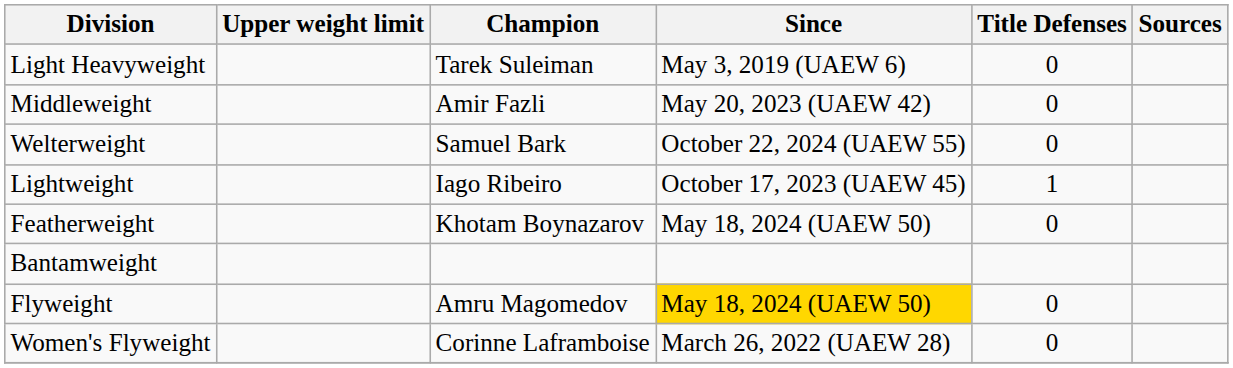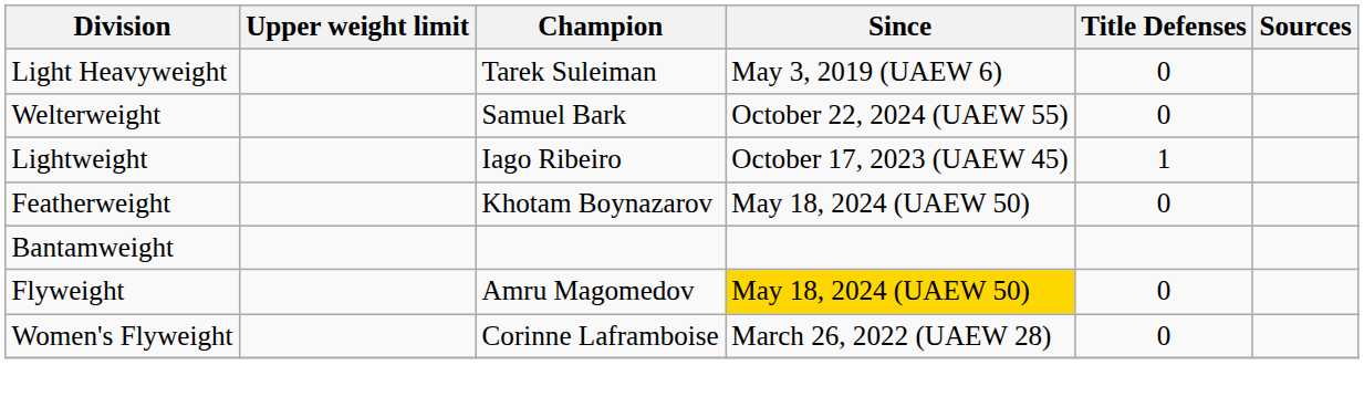- row: Middleweight | Amir Fazli | May 20, 2023 (UAEW 42) | 0
